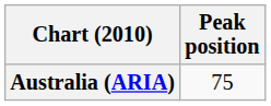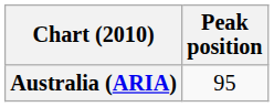Australia (ARIA) | Peak position: 75 -> 95
